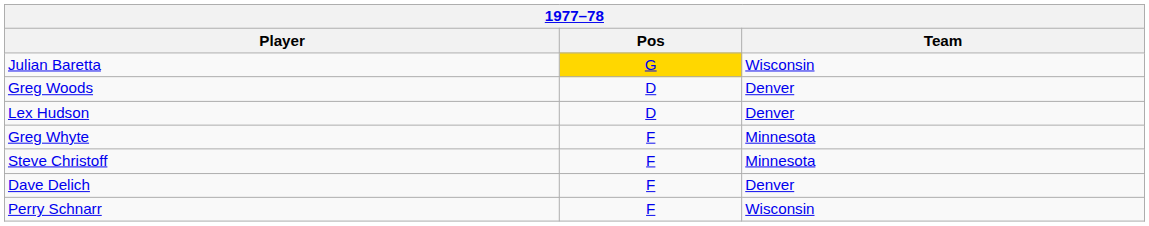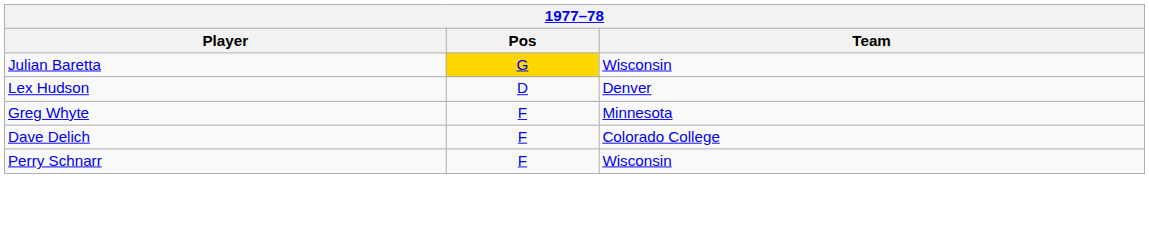- row: Greg Woods | D | Denver
- row: Steve Christoff | F | Minnesota
Dave Delich | Team: Denver -> Colorado College
